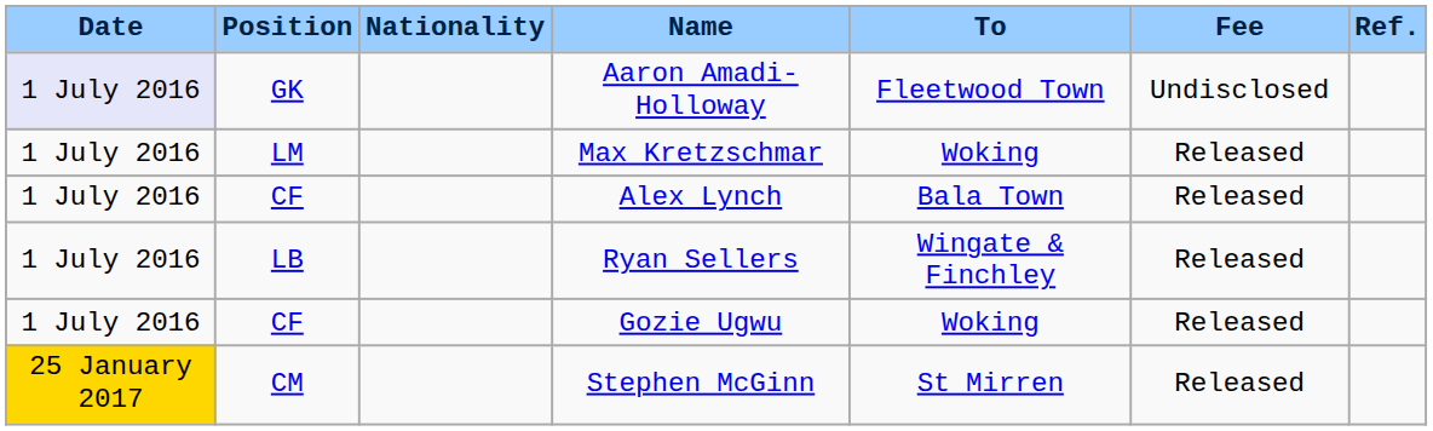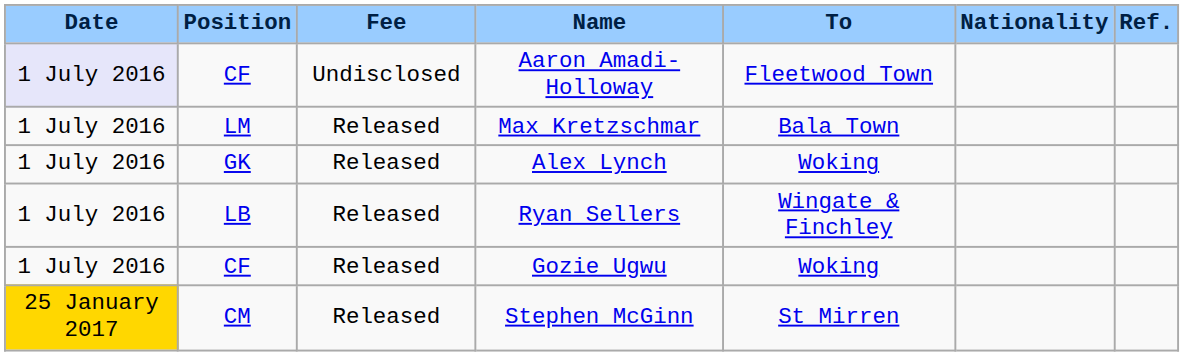columns swapped: Nationality <-> Fee
Aaron Amadi-Holloway | Position: GK -> CF
Max Kretzschmar | To: Woking -> Bala Town
Alex Lynch | Position: CF -> GK
Alex Lynch | To: Bala Town -> Woking
